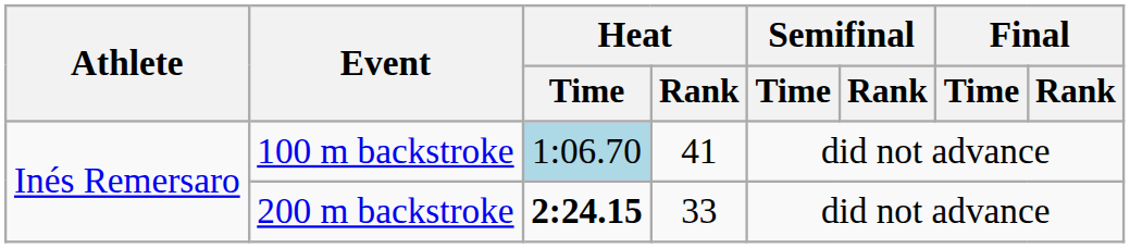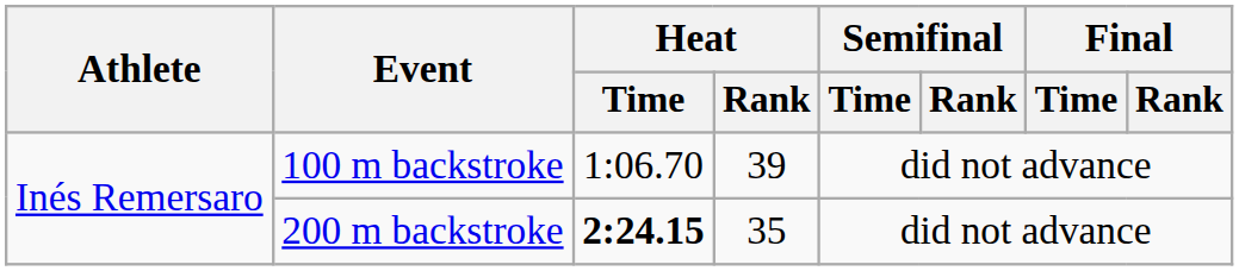100 m backstroke | Heat / Time: lightblue background -> no background
100 m backstroke | Heat / Rank: 41 -> 39
200 m backstroke | Heat / Rank: 33 -> 35
